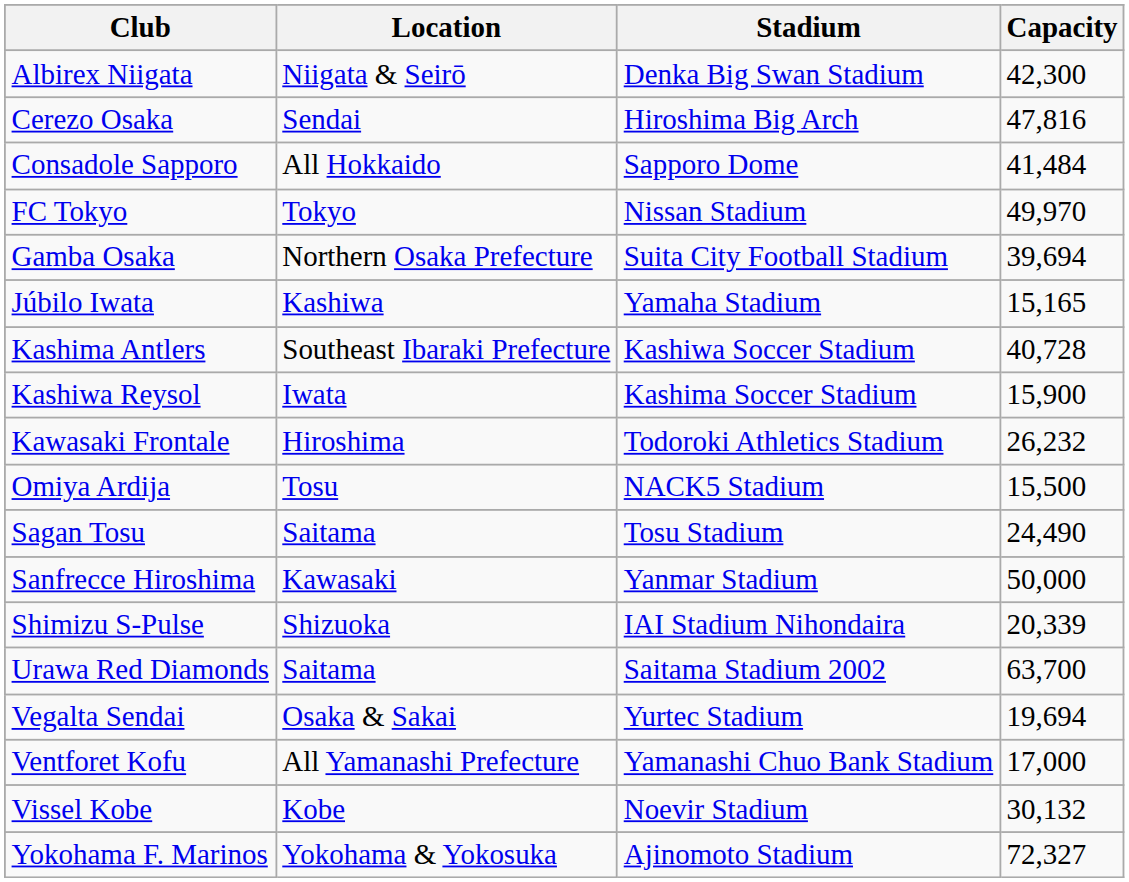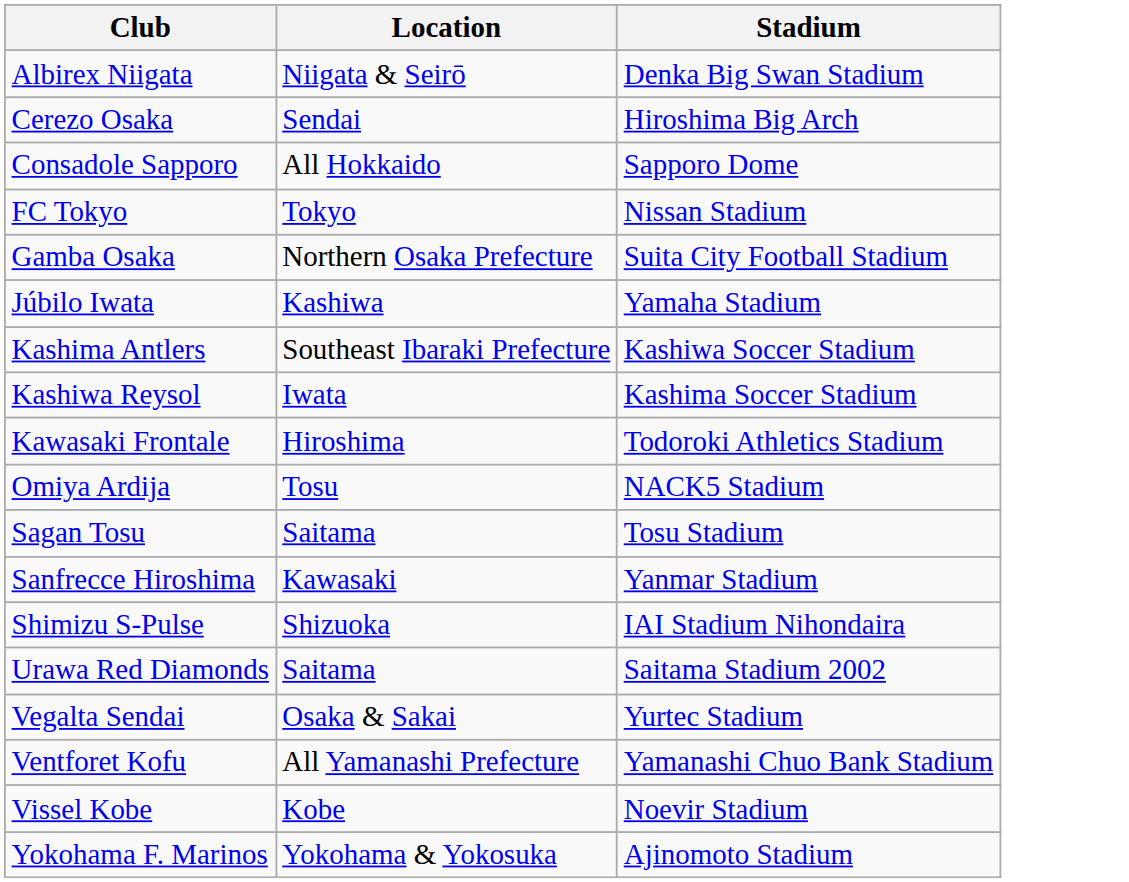- column: Capacity | 42,300 | 47,816 | 41,484 | 49,970 | 39,694 | 15,165 | 40,728 | 15,900 | 26,232 | 15,500 | 24,490 | 50,000 | 20,339 | 63,700 | 19,694 | 17,000 | 30,132 | 72,327
